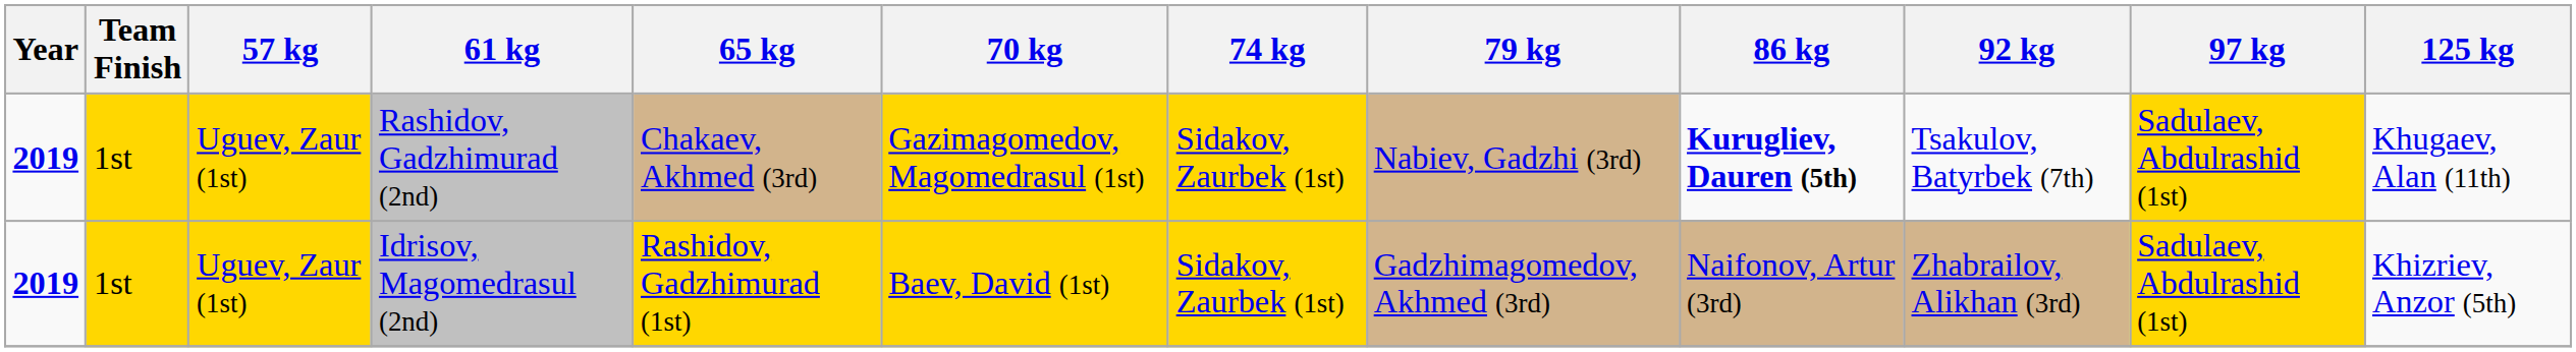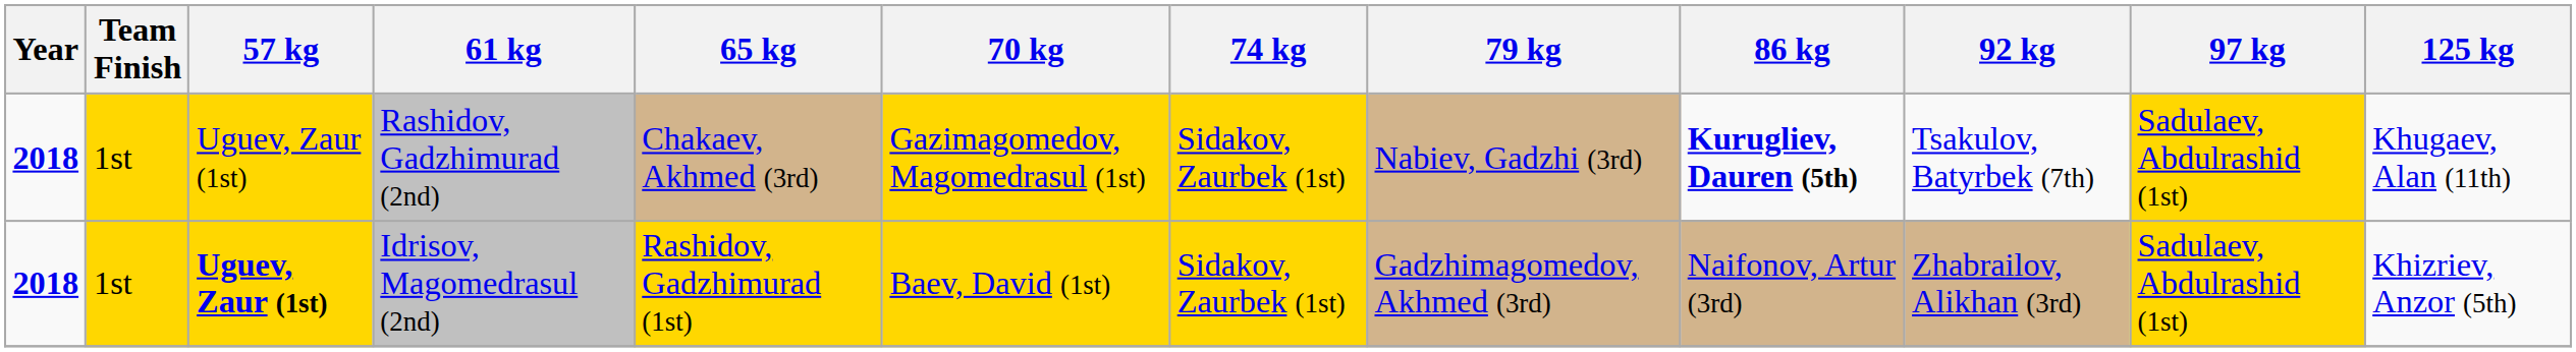Rashidov, Gadzhimurad (2nd) | Year: 2019 -> 2018
Idrisov, Magomedrasul (2nd) | Year: 2019 -> 2018
Idrisov, Magomedrasul (2nd) | 57 kg: normal -> bold
